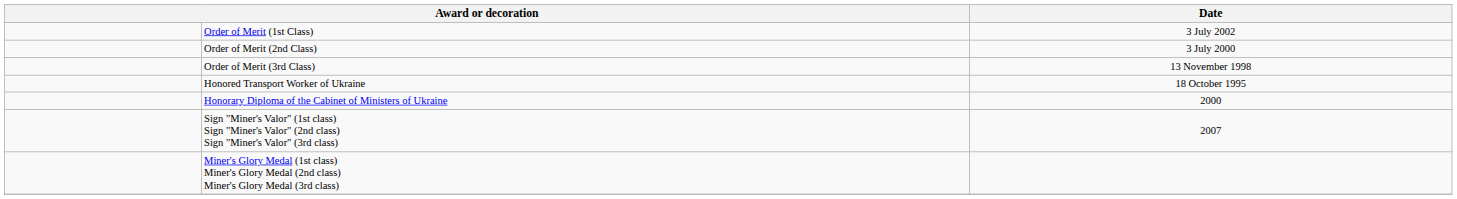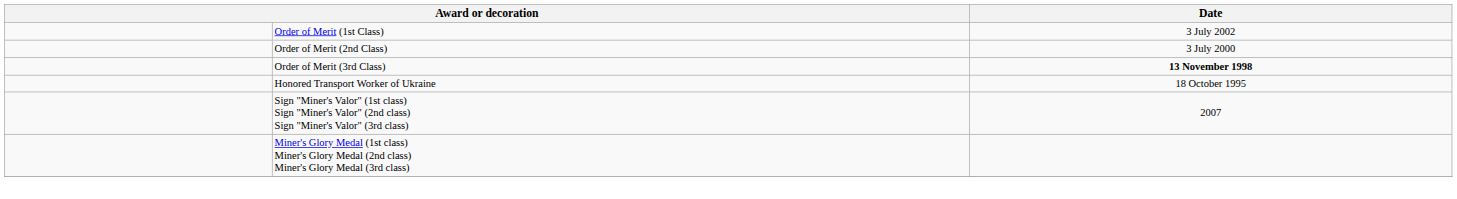Order of Merit (3rd Class) | Date: normal -> bold
- row: Honorary Diploma of the Cabinet of Ministers of Ukraine | 2000
